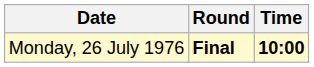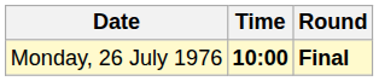columns swapped: Time <-> Round
